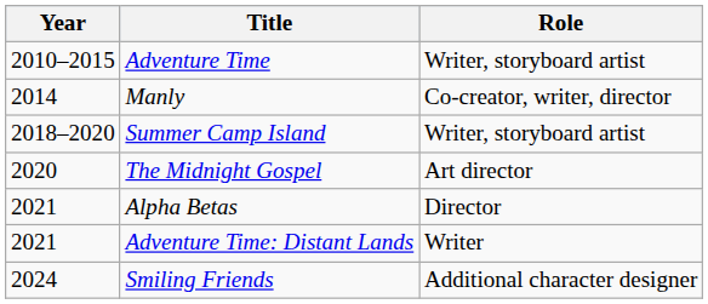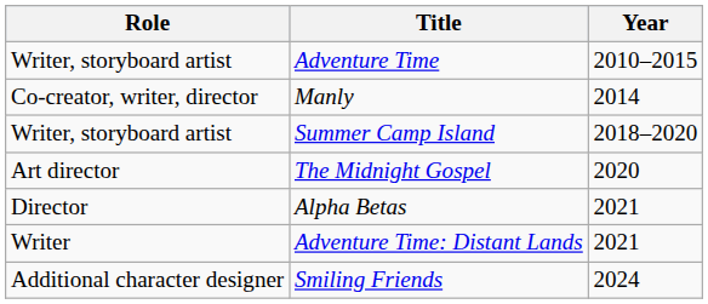columns swapped: Year <-> Role
